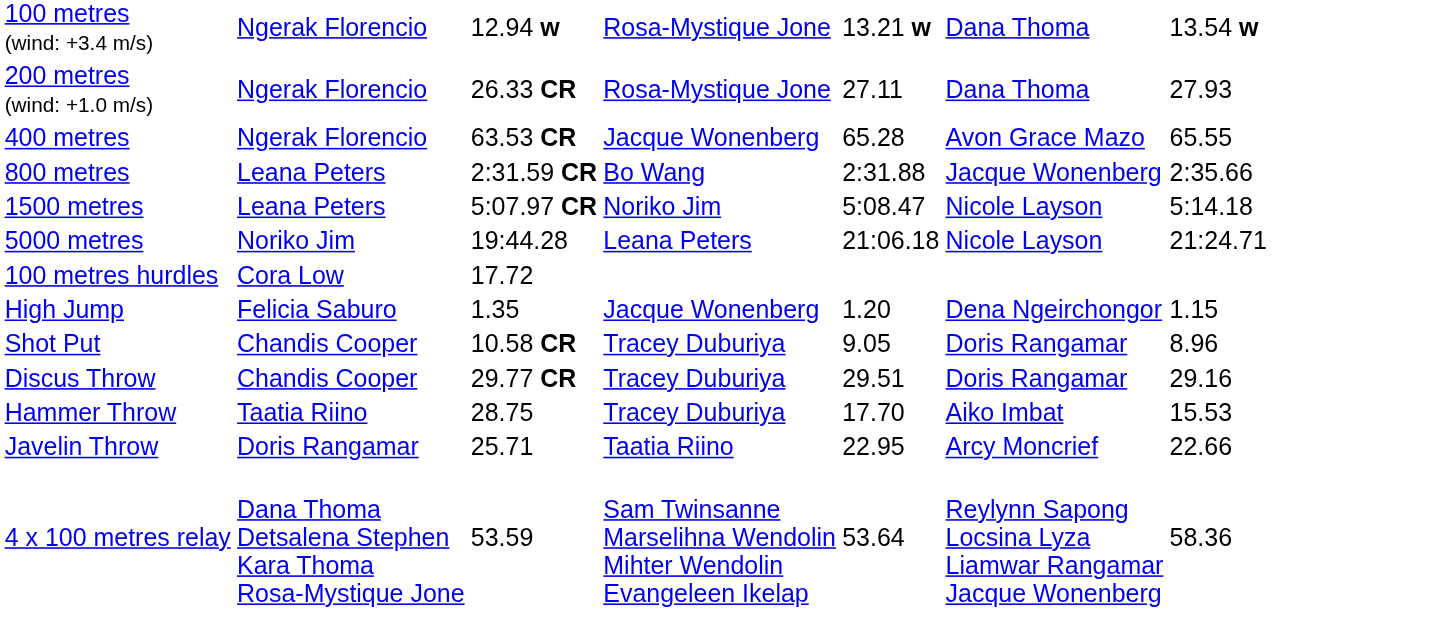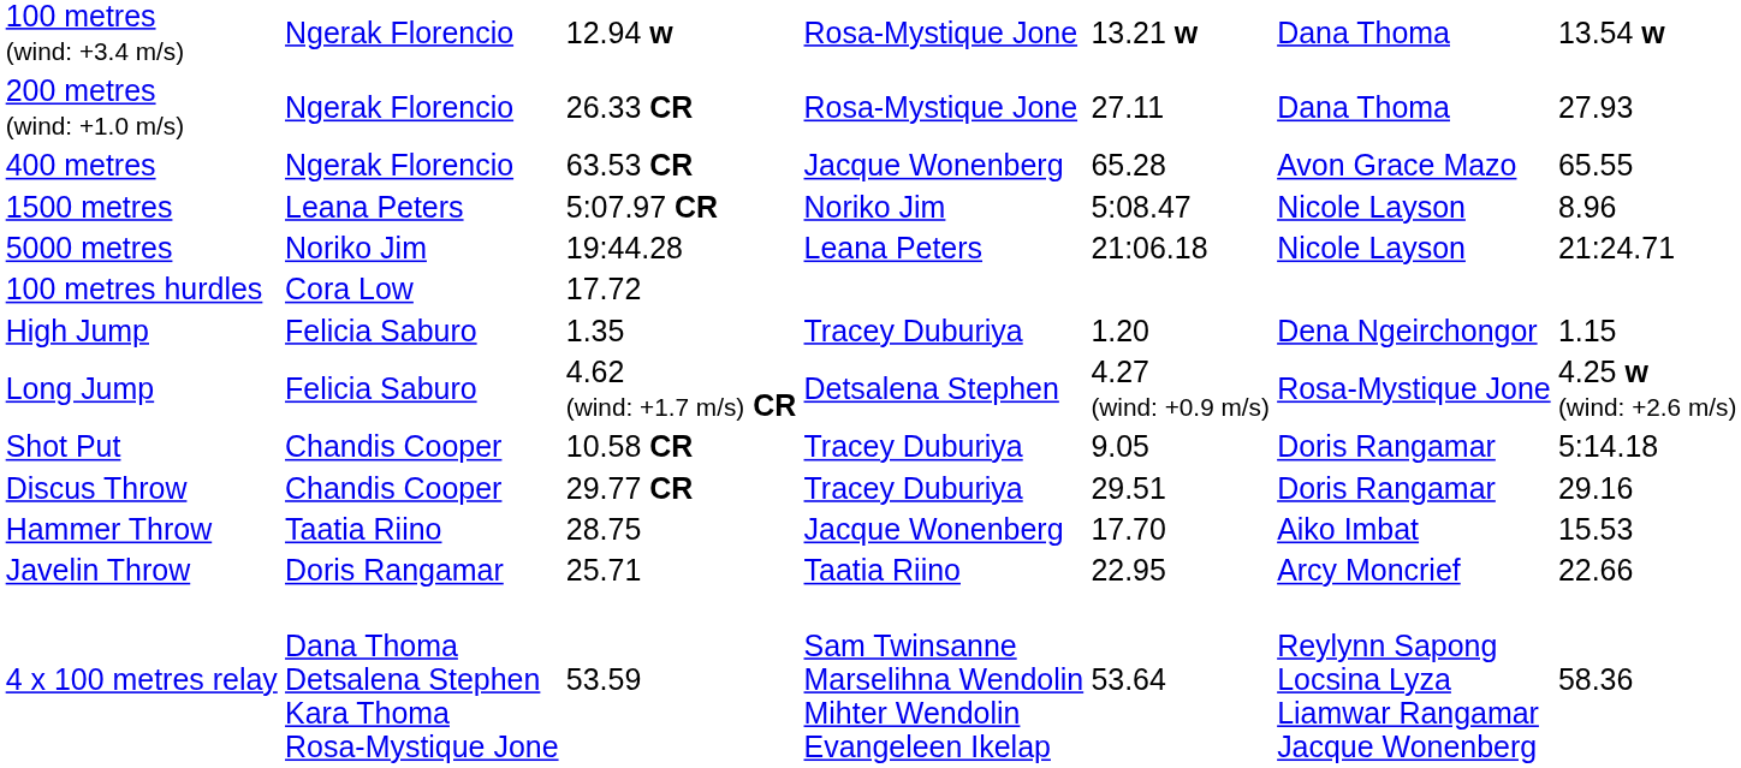- row: 800 metres | Leana Peters | 2:31.59 CR | Bo Wang | 2:31.88 | Jacque Wonenberg | 2:35.66
1500 metres | column 7: 5:14.18 -> 8.96
High Jump | column 4: Jacque Wonenberg -> Tracey Duburiya
+ row: Long Jump | Felicia Saburo | 4.62 (wind: +1.7 m/s) CR | Detsalena Stephen | 4.27 (wind: +0.9 m/s) | Rosa-Mystique Jone | 4.25 w (wind: +2.6 m/s)
Shot Put | column 7: 8.96 -> 5:14.18
Hammer Throw | column 4: Tracey Duburiya -> Jacque Wonenberg
